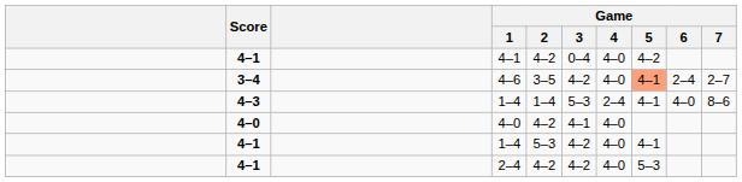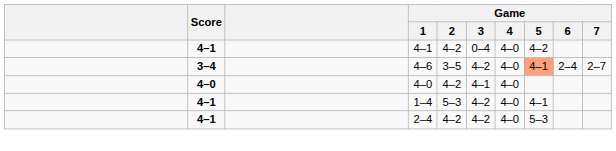- row: 4–3 | 1–4 | 1–4 | 5–3 | 2–4 | 4–1 | 4–0 | 8–6
